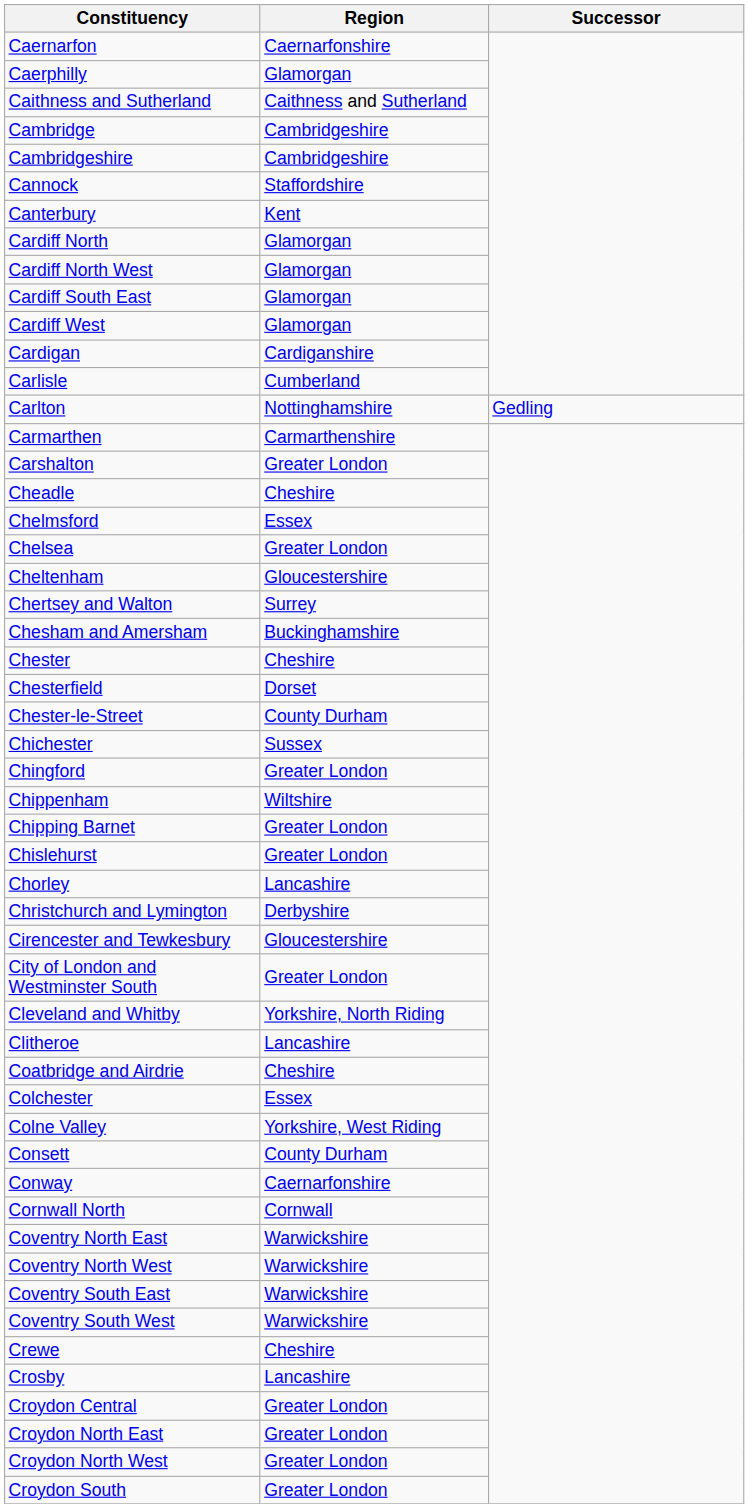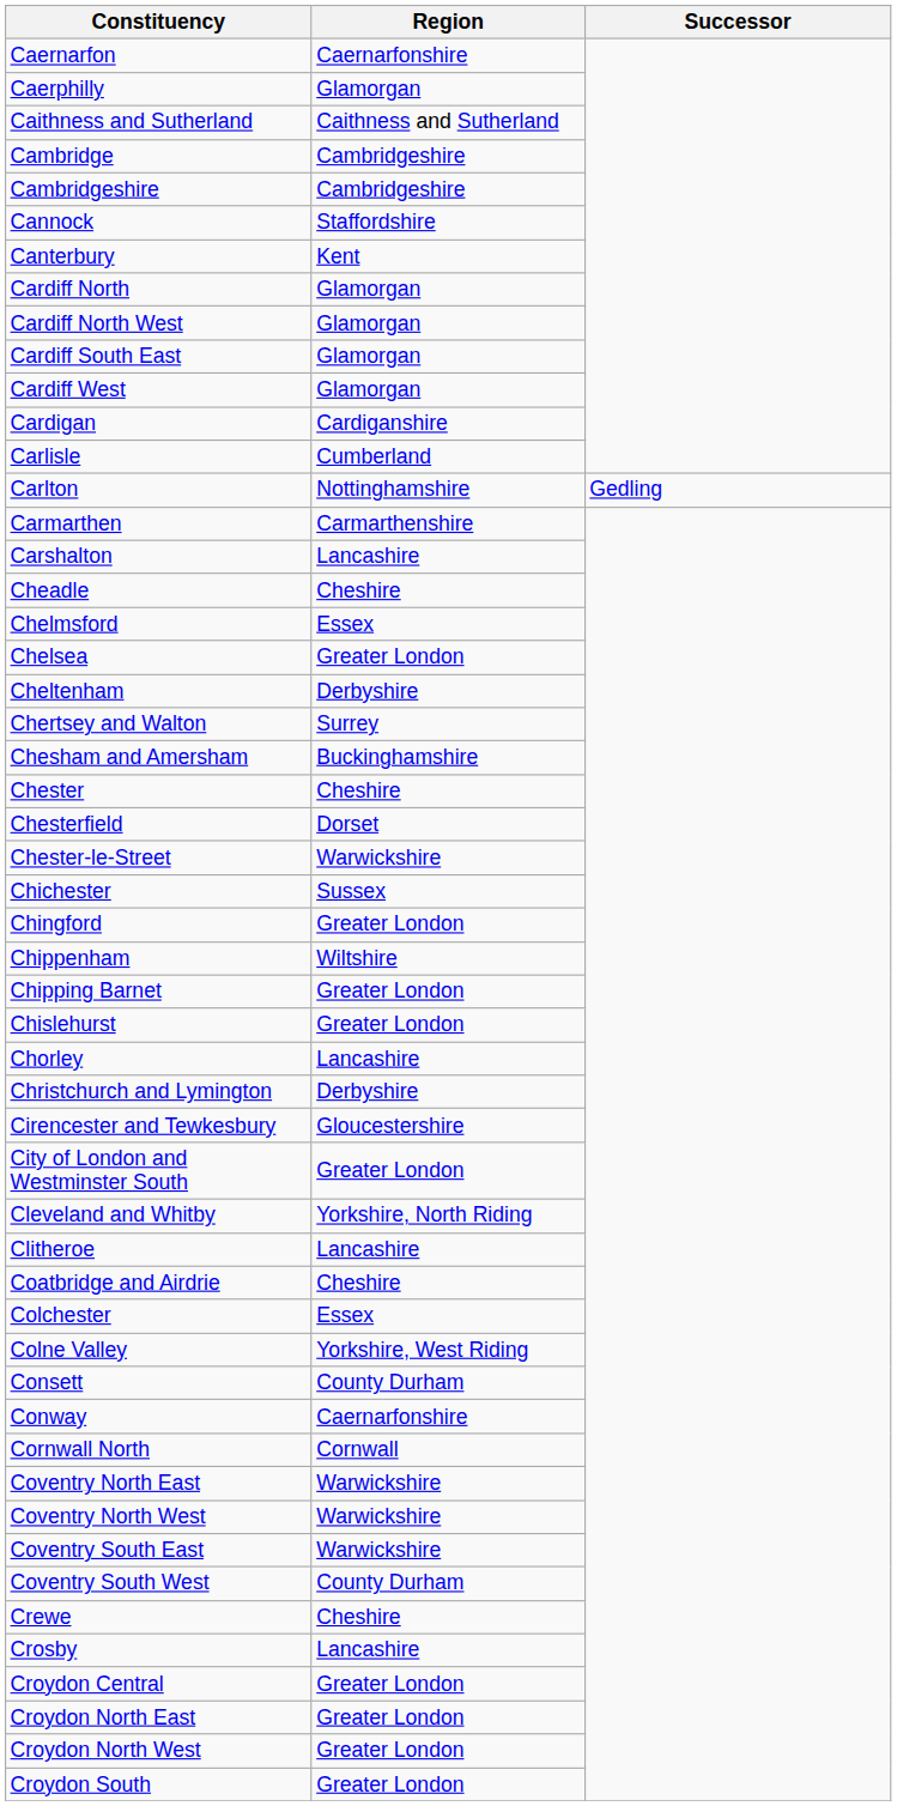Carshalton | Region: Greater London -> Lancashire
Cheltenham | Region: Gloucestershire -> Derbyshire
Chester-le-Street | Region: County Durham -> Warwickshire
Coventry South West | Region: Warwickshire -> County Durham
